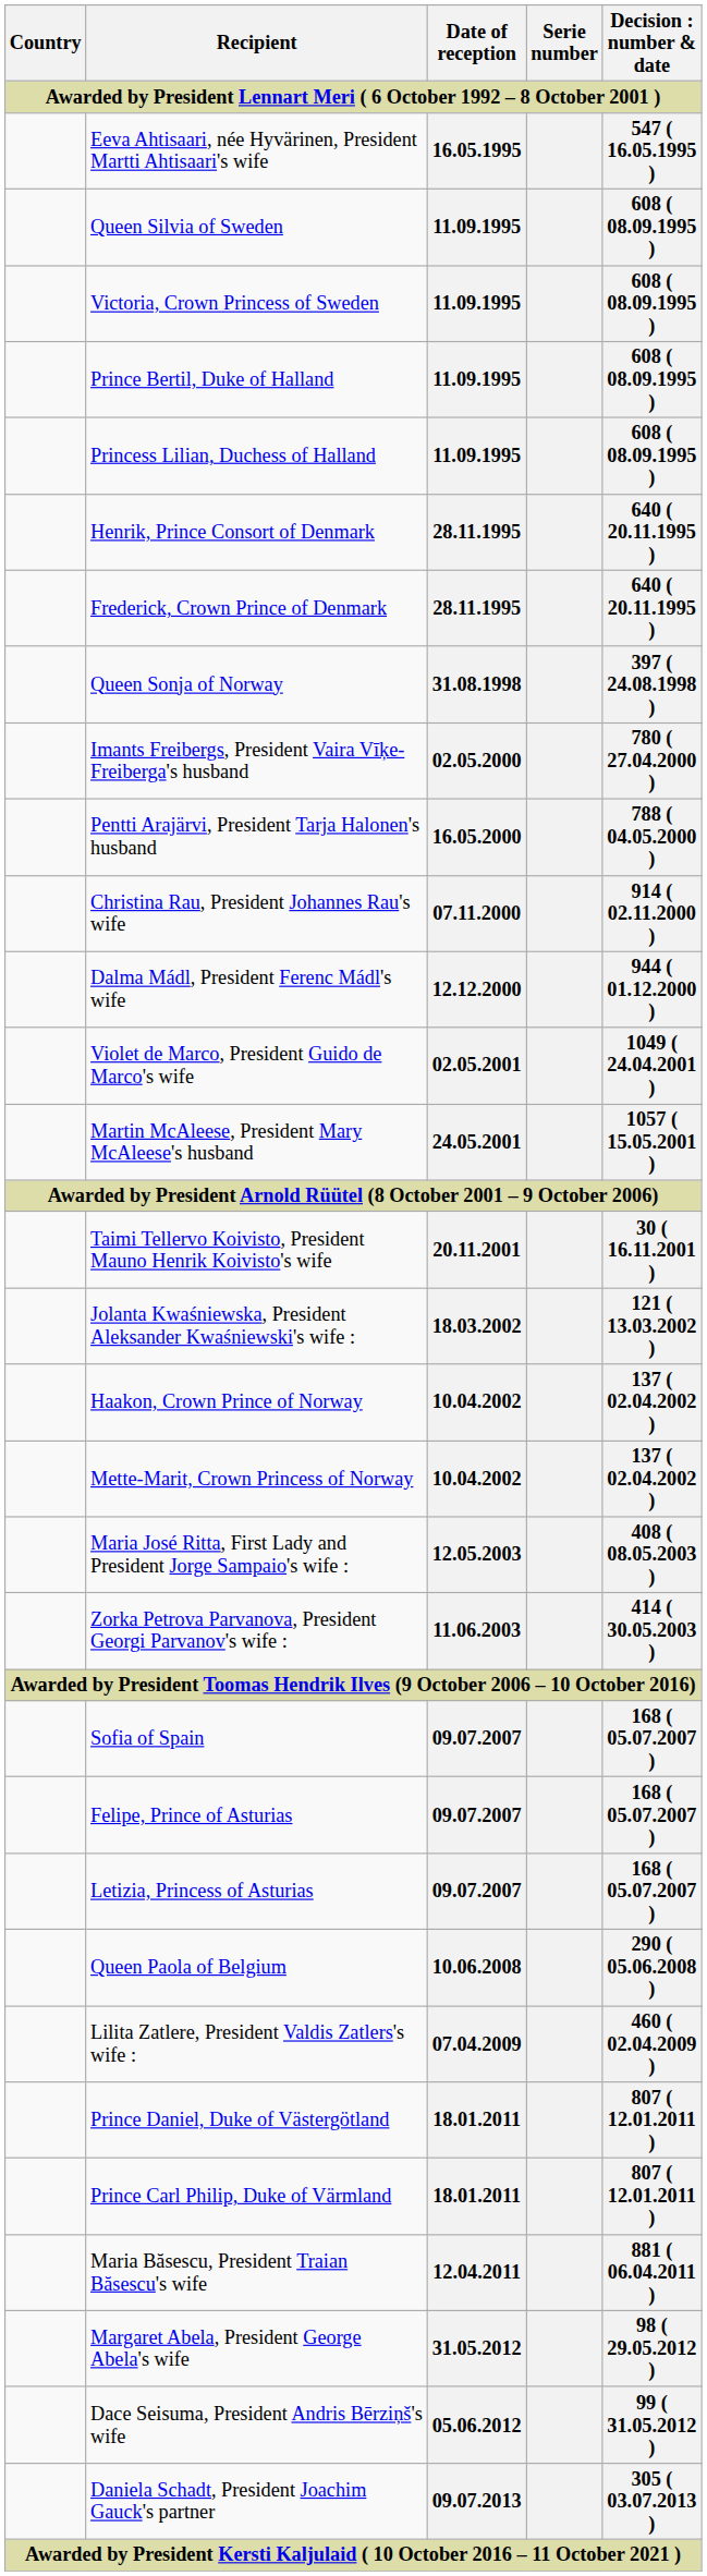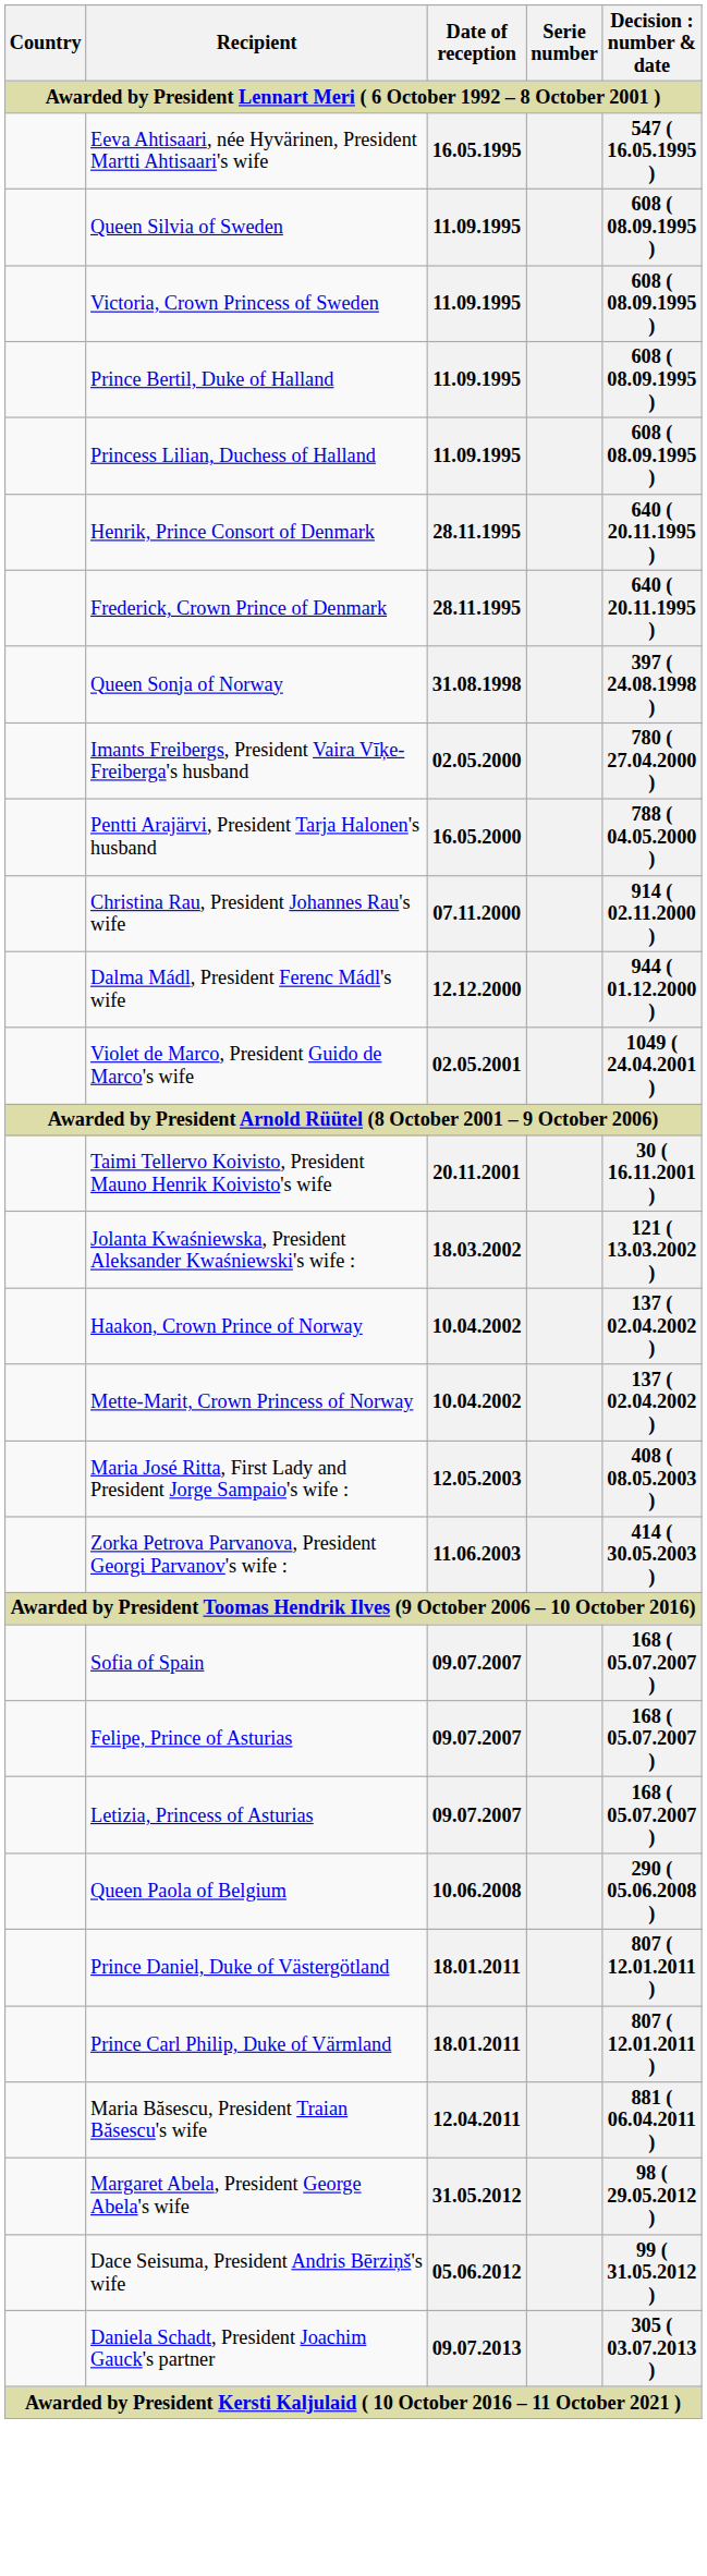- row: Martin McAleese, President Mary McAleese's husband | 24.05.2001 | 1057 ( 15.05.2001 )
- row: Lilita Zatlere, President Valdis Zatlers's wife : | 07.04.2009 | 460 ( 02.04.2009 )
